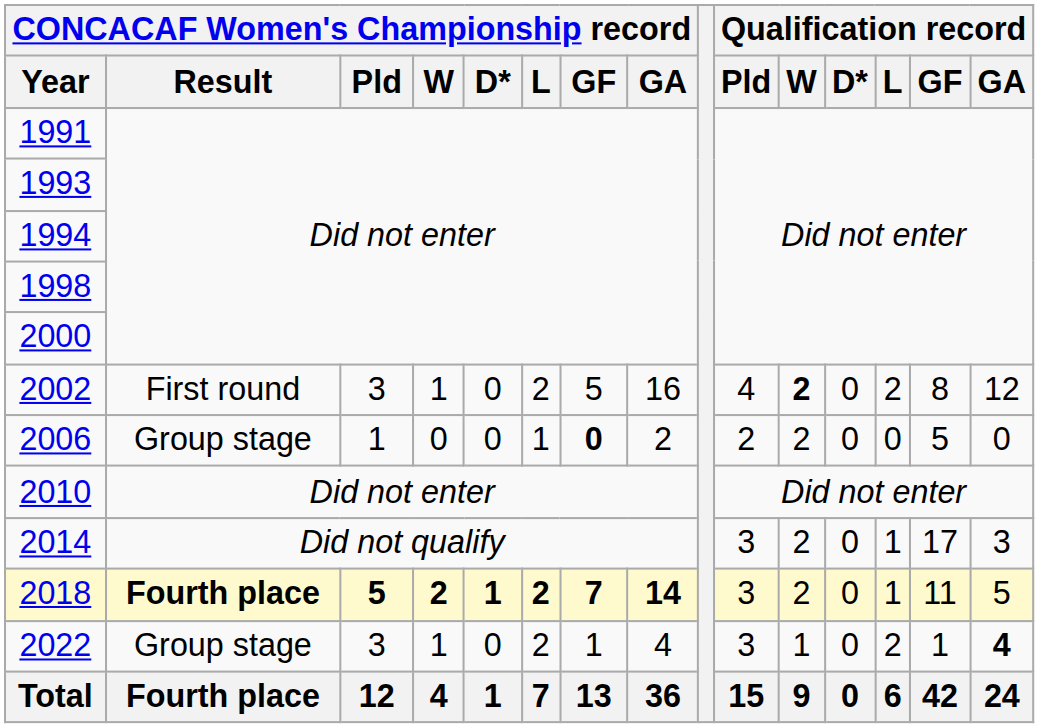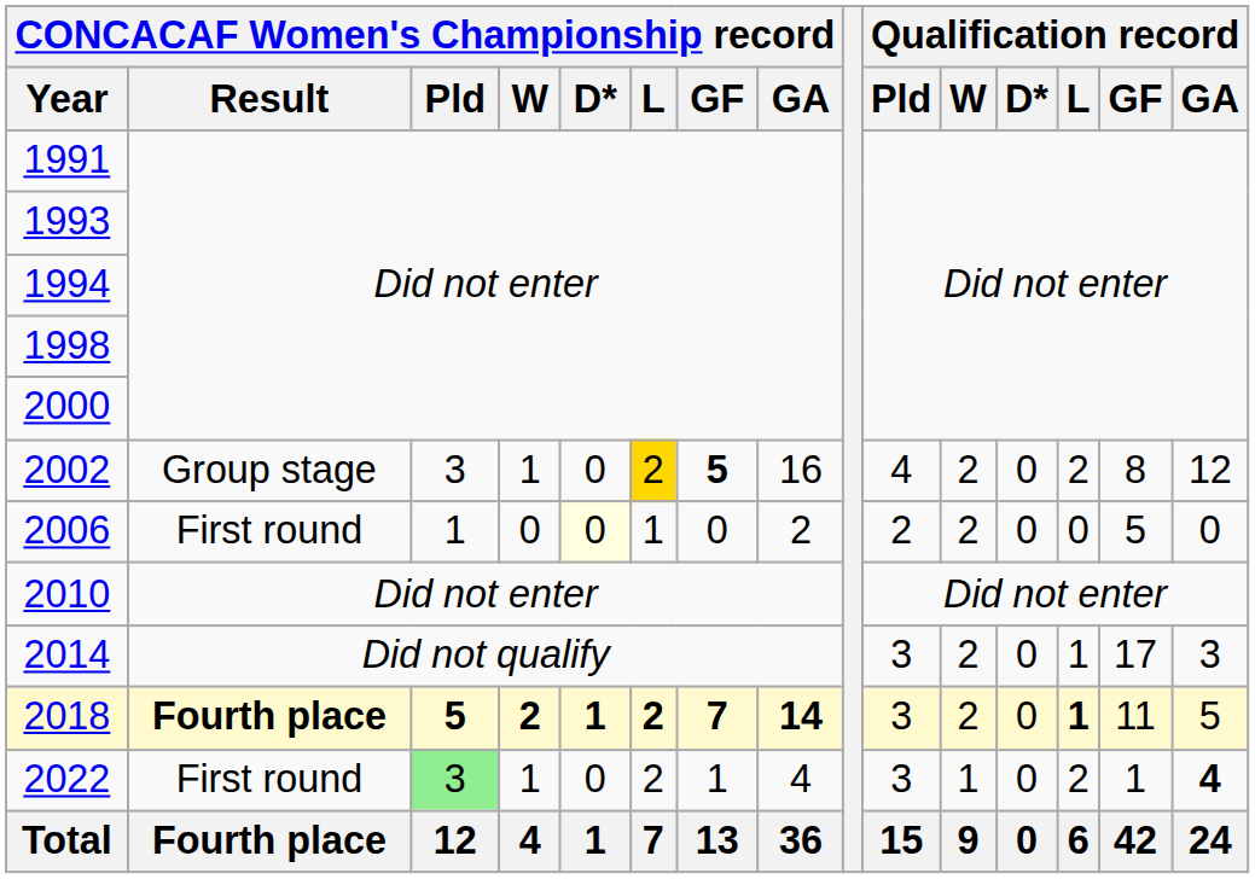2002 | CONCACAF Women's Championship record / Result: First round -> Group stage
2002 | CONCACAF Women's Championship record / L: no background -> gold background
2002 | CONCACAF Women's Championship record / GF: normal -> bold
2002 | Qualification record / W: bold -> normal
2006 | CONCACAF Women's Championship record / Result: Group stage -> First round
2006 | CONCACAF Women's Championship record / D*: no background -> lightyellow background
2006 | CONCACAF Women's Championship record / GF: bold -> normal
2018 | Qualification record / L: normal -> bold
2022 | CONCACAF Women's Championship record / Result: Group stage -> First round
2022 | CONCACAF Women's Championship record / Pld: no background -> lightgreen background
